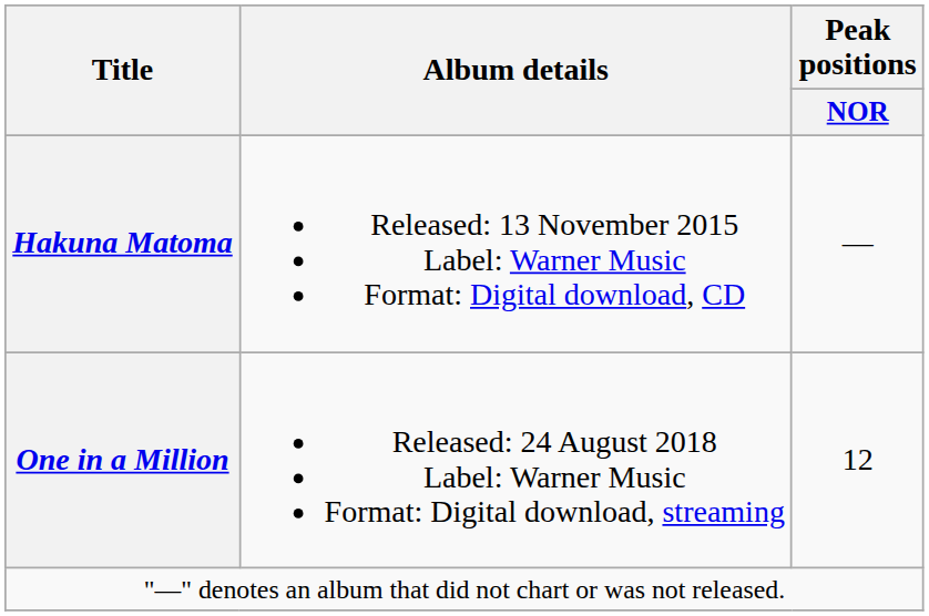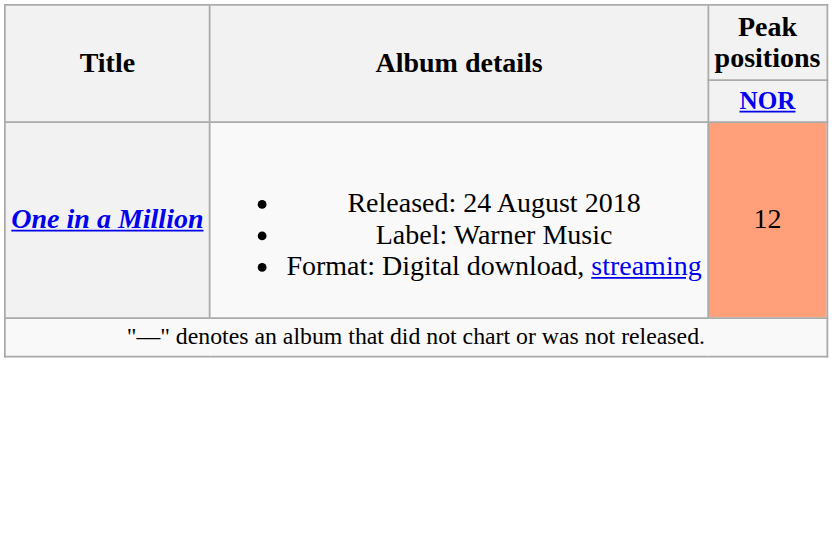- row: Hakuna Matoma | Released: 13 November 2015 Label: Warner Music Format: Digital download, CD | —
One in a Million | Peak positions / NOR: no background -> lightsalmon background
